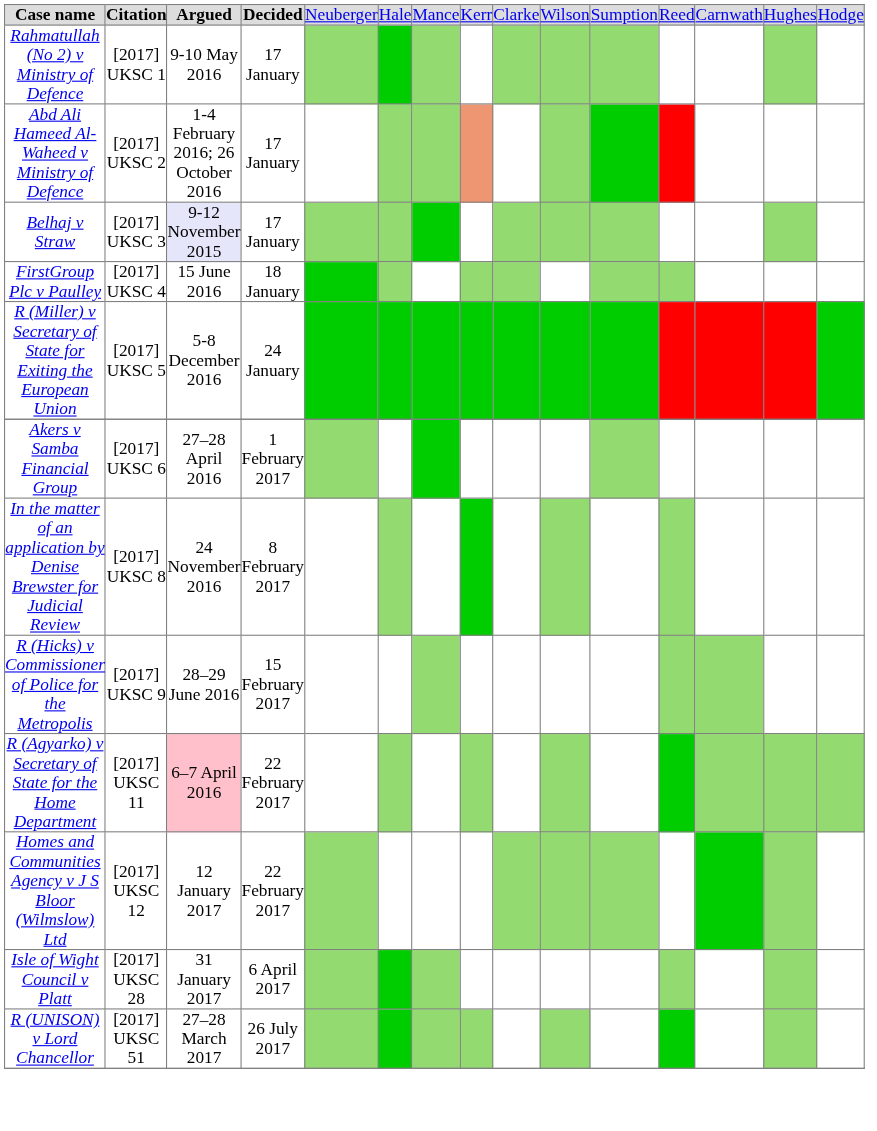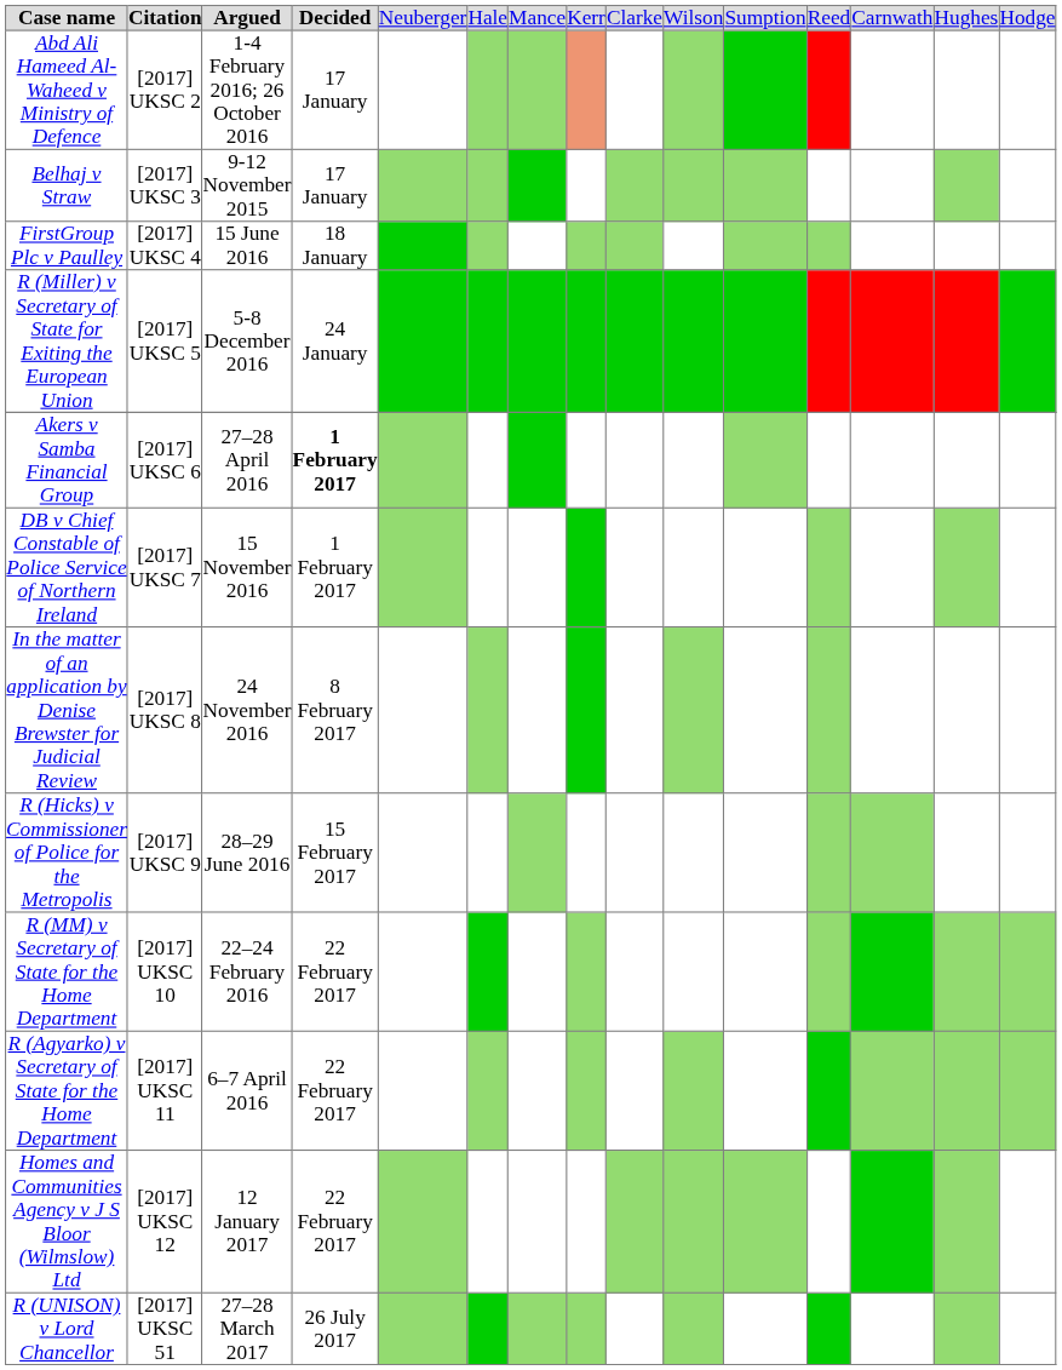- row: Rahmatullah (No 2) v Ministry of Defence | [2017] UKSC 1 | 9-10 May 2016 | 17 January
Belhaj v Straw | column 3: lavender background -> no background
Akers v Samba Financial Group | column 4: normal -> bold
+ row: DB v Chief Constable of Police Service of Northern Ireland | [2017] UKSC 7 | 15 November 2016 | 1 February 2017
+ row: R (MM) v Secretary of State for the Home Department | [2017] UKSC 10 | 22–24 February 2016 | 22 February 2017
R (Agyarko) v Secretary of State for the Home Department | column 3: pink background -> no background
- row: Isle of Wight Council v Platt | [2017] UKSC 28 | 31 January 2017 | 6 April 2017
